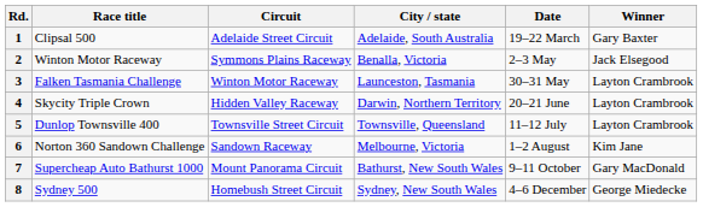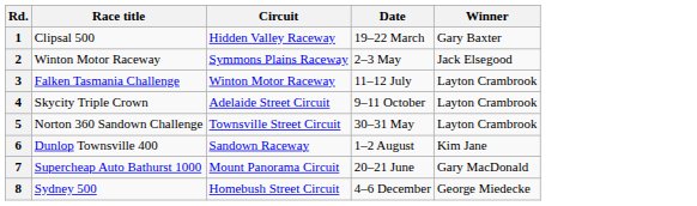- column: City / state | Adelaide, South Australia | Benalla, Victoria | Launceston, Tasmania | Darwin, Northern Territory | Townsville, Queensland | Melbourne, Victoria | Bathurst, New South Wales | Sydney, New South Wales
1 | Circuit: Adelaide Street Circuit -> Hidden Valley Raceway
3 | Date: 30–31 May -> 11–12 July
4 | Circuit: Hidden Valley Raceway -> Adelaide Street Circuit
4 | Date: 20–21 June -> 9–11 October
5 | Race title: Dunlop Townsville 400 -> Norton 360 Sandown Challenge
5 | Date: 11–12 July -> 30–31 May
6 | Race title: Norton 360 Sandown Challenge -> Dunlop Townsville 400
7 | Date: 9–11 October -> 20–21 June
